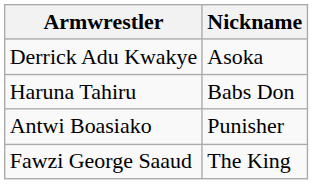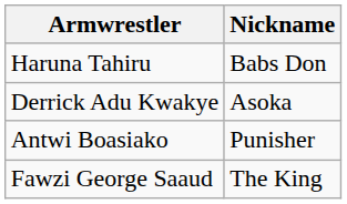rows swapped: Haruna Tahiru <-> Derrick Adu Kwakye
